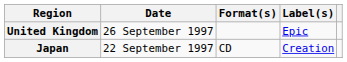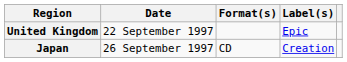United Kingdom | Date: 26 September 1997 -> 22 September 1997
Japan | Date: 22 September 1997 -> 26 September 1997
